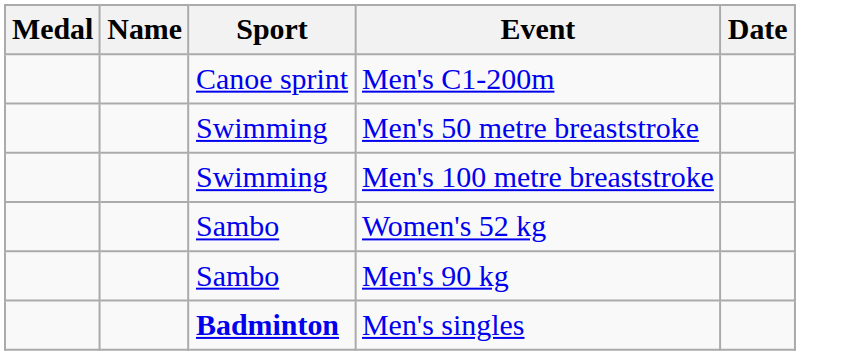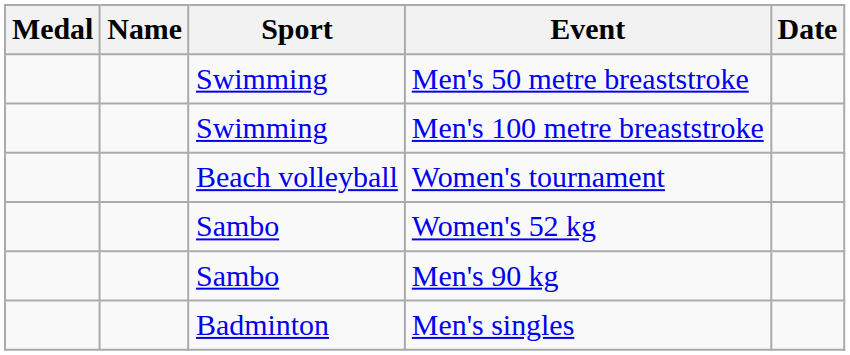- row: Canoe sprint | Men's C1-200m
+ row: Beach volleyball | Women's tournament
Men's singles | Sport: bold -> normal
